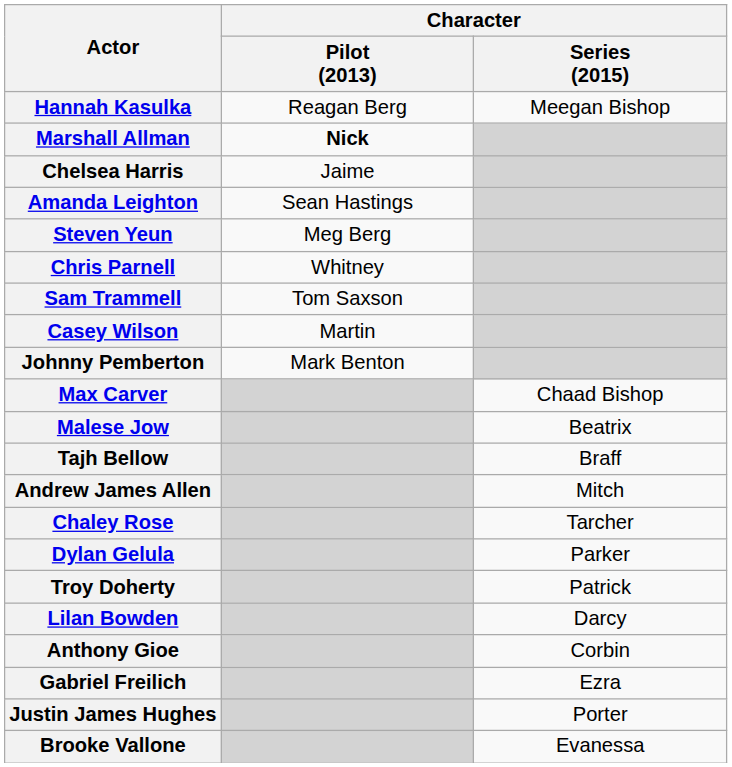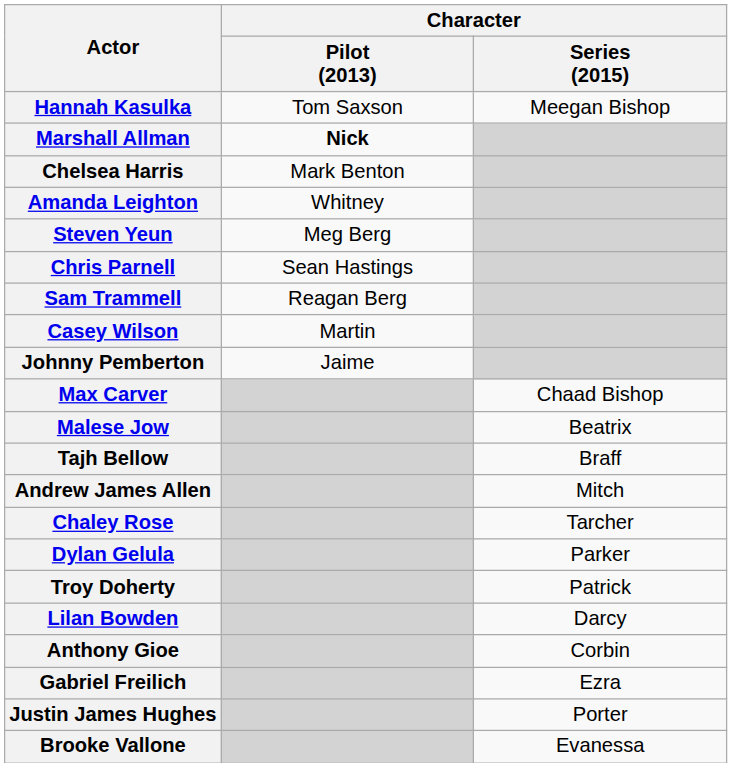Hannah Kasulka | Character / Pilot (2013): Reagan Berg -> Tom Saxson
Chelsea Harris | Character / Pilot (2013): Jaime -> Mark Benton
Amanda Leighton | Character / Pilot (2013): Sean Hastings -> Whitney
Chris Parnell | Character / Pilot (2013): Whitney -> Sean Hastings
Sam Trammell | Character / Pilot (2013): Tom Saxson -> Reagan Berg
Johnny Pemberton | Character / Pilot (2013): Mark Benton -> Jaime
